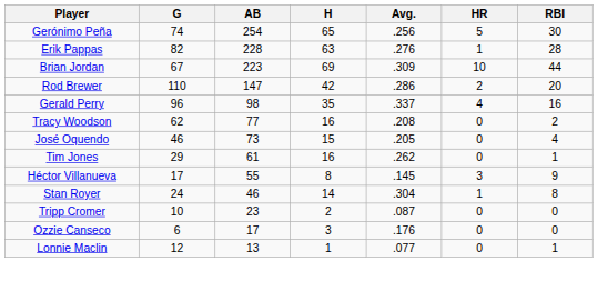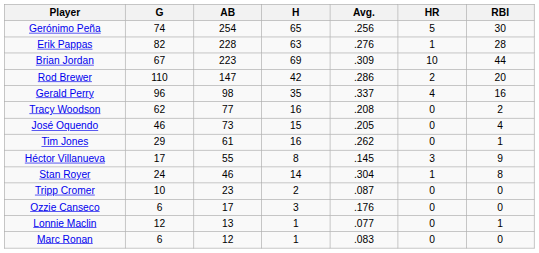+ row: Marc Ronan | 6 | 12 | 1 | .083 | 0 | 0
